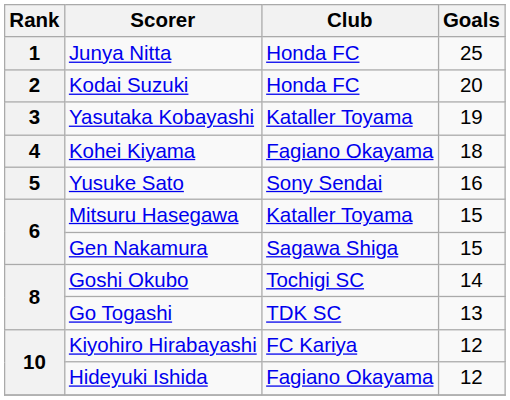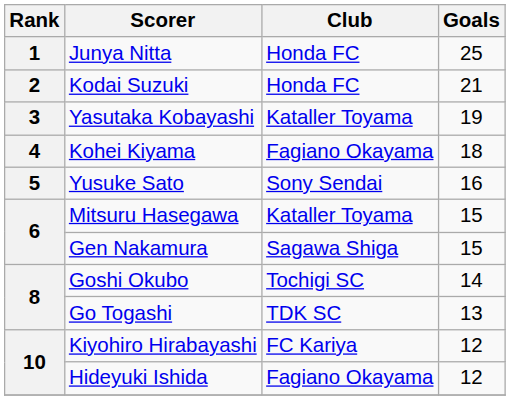Kodai Suzuki | Goals: 20 -> 21
